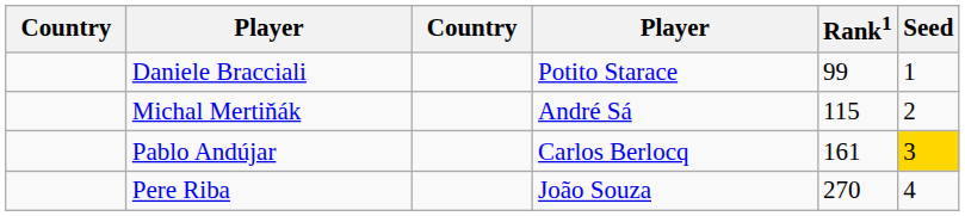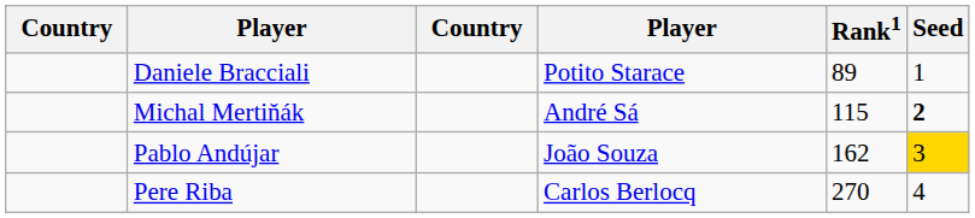Daniele Bracciali | Rank1: 99 -> 89
Michal Mertiňák | Seed: normal -> bold
Pablo Andújar | column 4: Carlos Berlocq -> João Souza
Pablo Andújar | Rank1: 161 -> 162
Pere Riba | column 4: João Souza -> Carlos Berlocq
